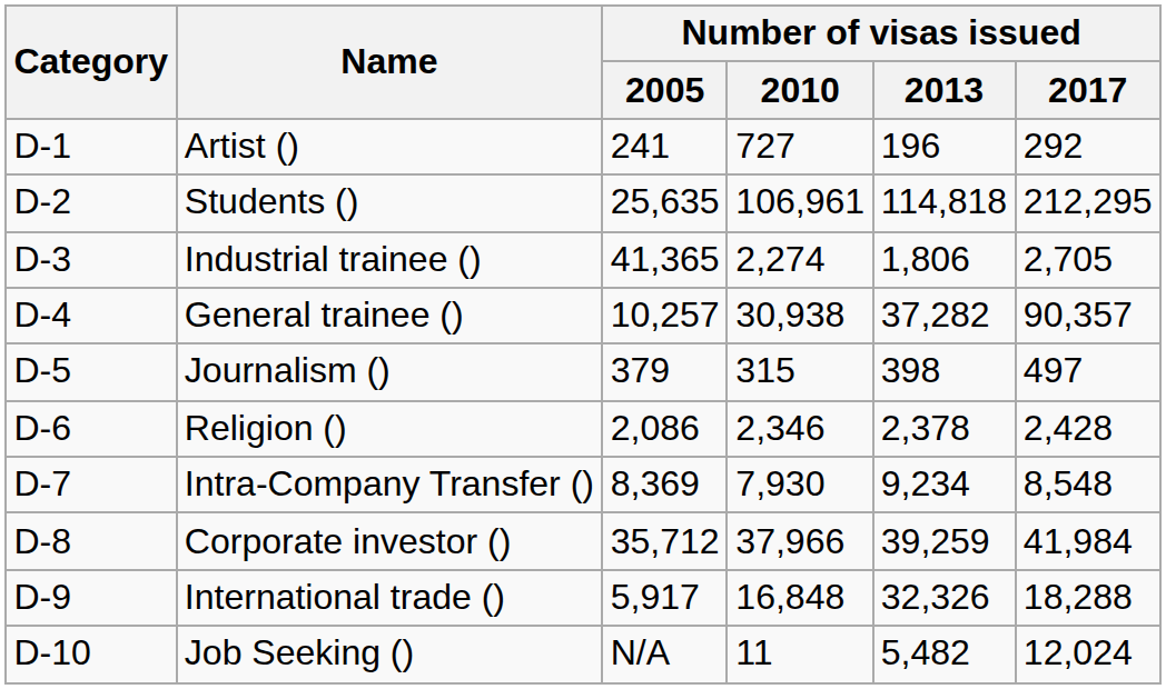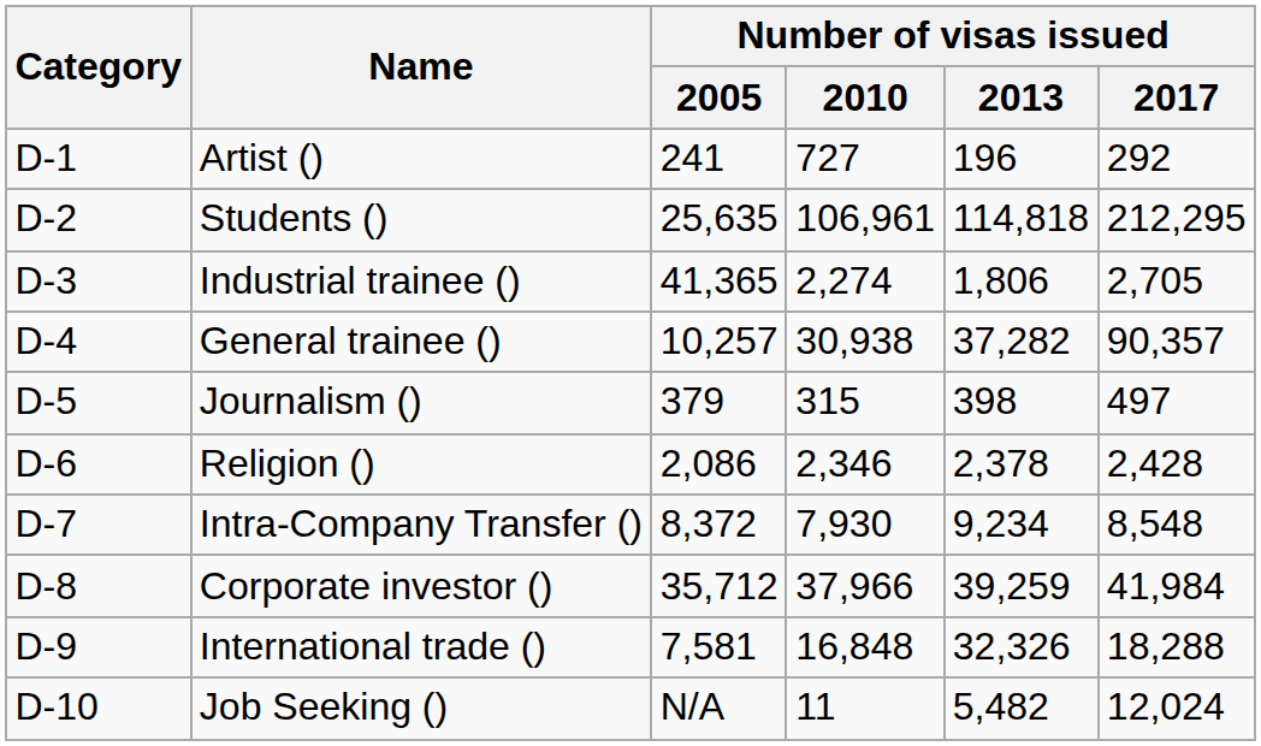Intra-Company Transfer () | Number of visas issued / 2005: 8,369 -> 8,372
International trade () | Number of visas issued / 2005: 5,917 -> 7,581
